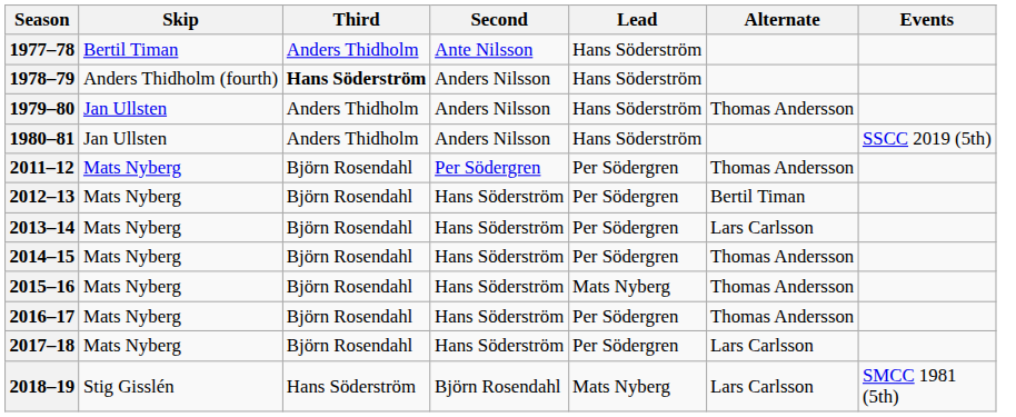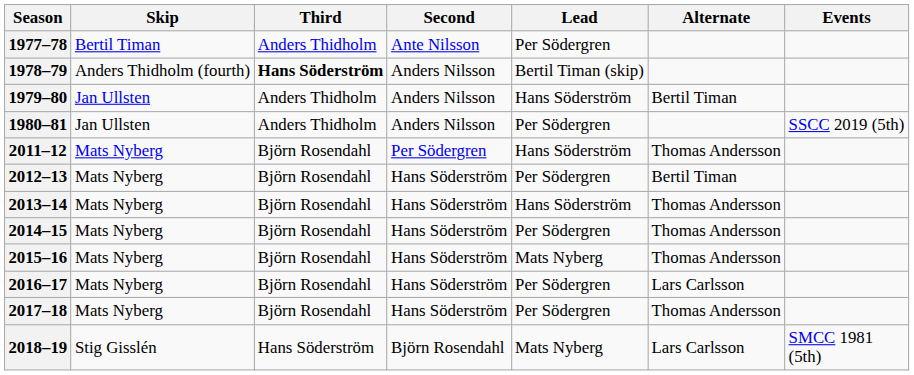1977–78 | Lead: Hans Söderström -> Per Södergren
1978–79 | Lead: Hans Söderström -> Bertil Timan (skip)
1979–80 | Alternate: Thomas Andersson -> Bertil Timan
1980–81 | Lead: Hans Söderström -> Per Södergren
2011–12 | Lead: Per Södergren -> Hans Söderström
2013–14 | Lead: Per Södergren -> Hans Söderström
2013–14 | Alternate: Lars Carlsson -> Thomas Andersson
2016–17 | Alternate: Thomas Andersson -> Lars Carlsson
2017–18 | Alternate: Lars Carlsson -> Thomas Andersson
